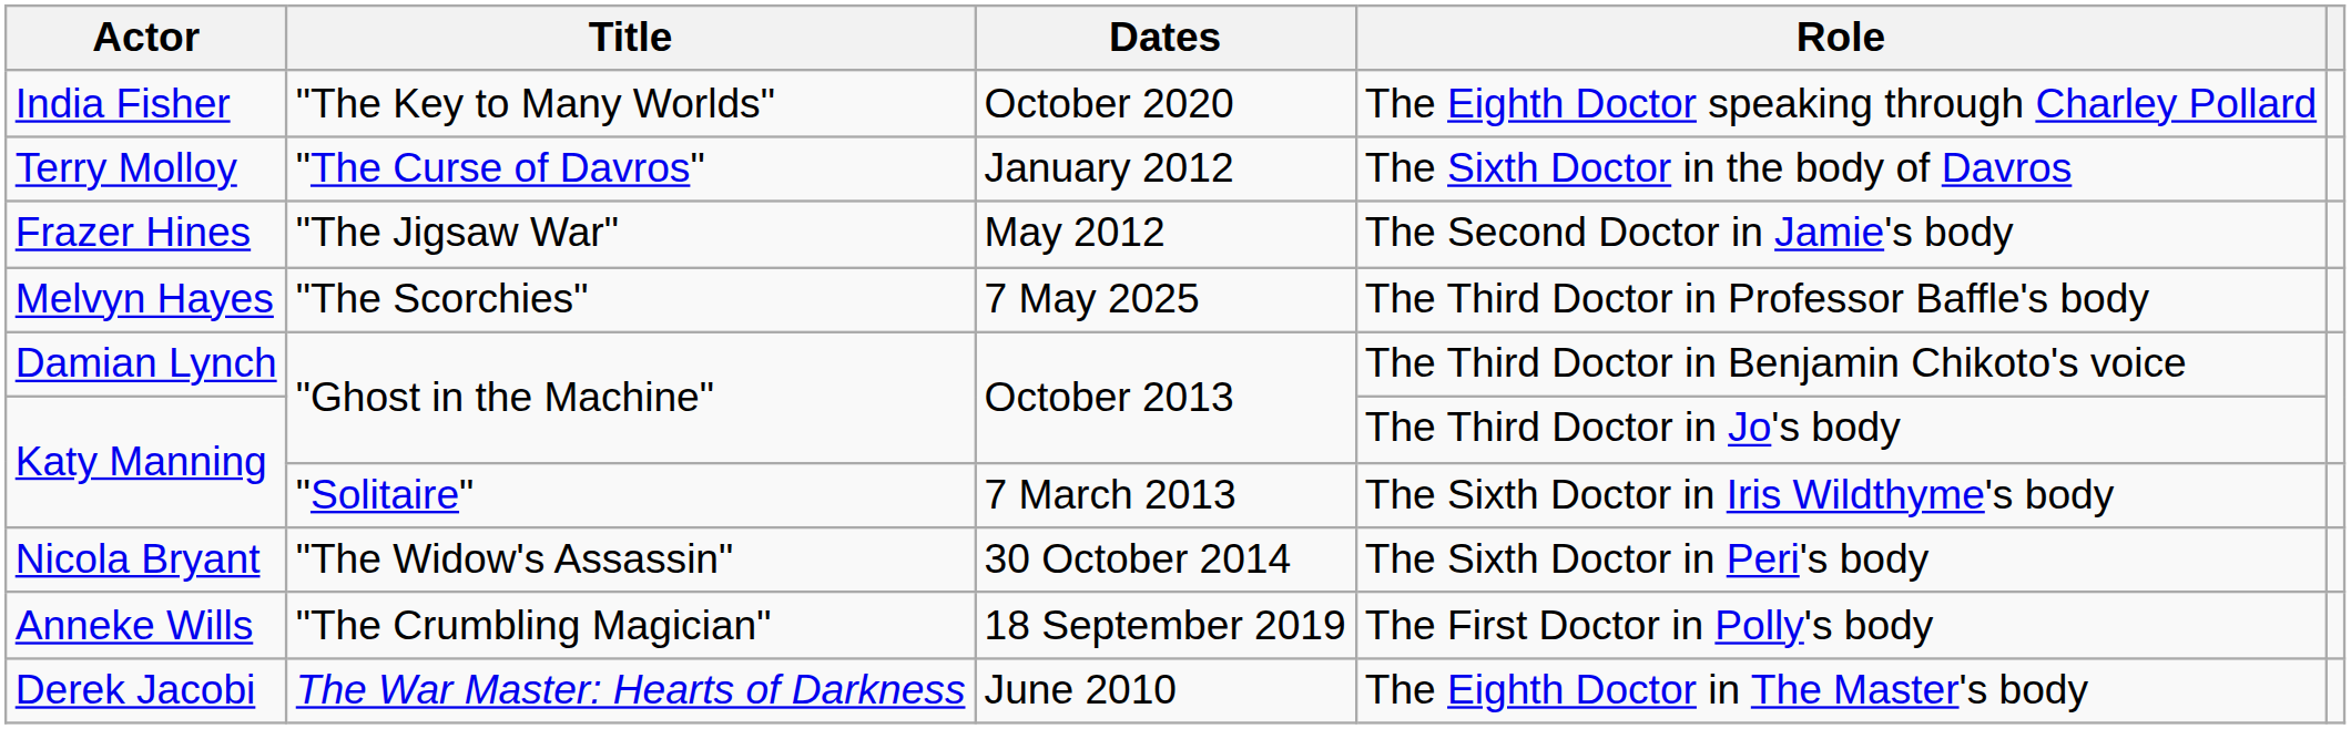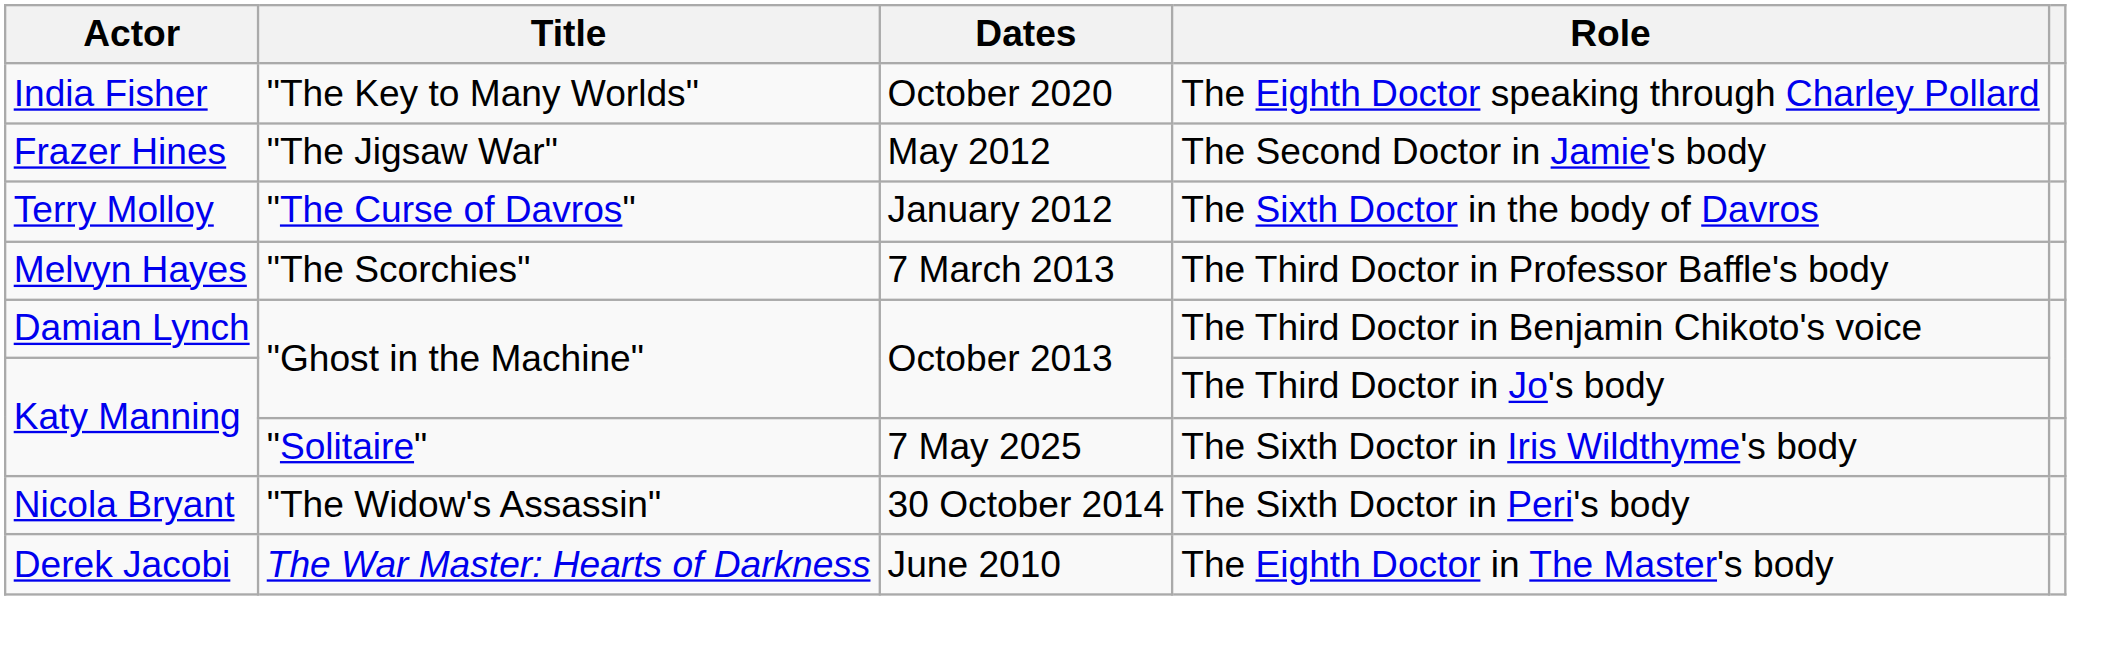rows swapped: The Sixth Doctor in the body of Davros <-> The Second Doctor in Jamie's body
The Third Doctor in Professor Baffle's body | Dates: 7 May 2025 -> 7 March 2013
The Sixth Doctor in Iris Wildthyme's body | Dates: 7 March 2013 -> 7 May 2025
- row: Anneke Wills | "The Crumbling Magician" | 18 September 2019 | The First Doctor in Polly's body
